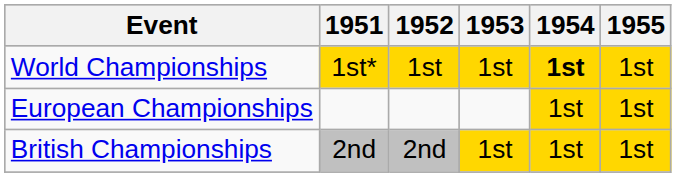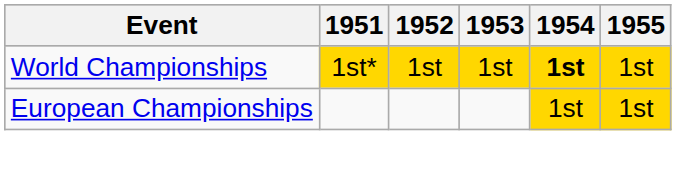- row: British Championships | 2nd | 2nd | 1st | 1st | 1st
